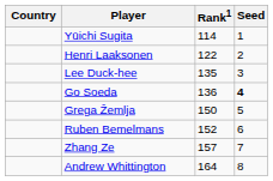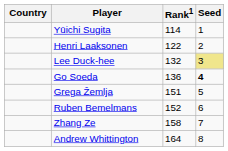Lee Duck-hee | Rank1: 135 -> 132
Lee Duck-hee | Seed: no background -> khaki background
Grega Žemlja | Rank1: 150 -> 151
Zhang Ze | Rank1: 157 -> 158
